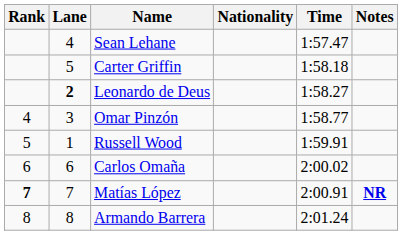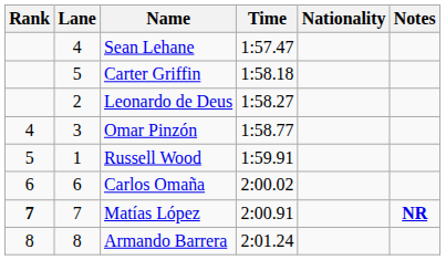columns swapped: Nationality <-> Time
Leonardo de Deus | Lane: bold -> normal
